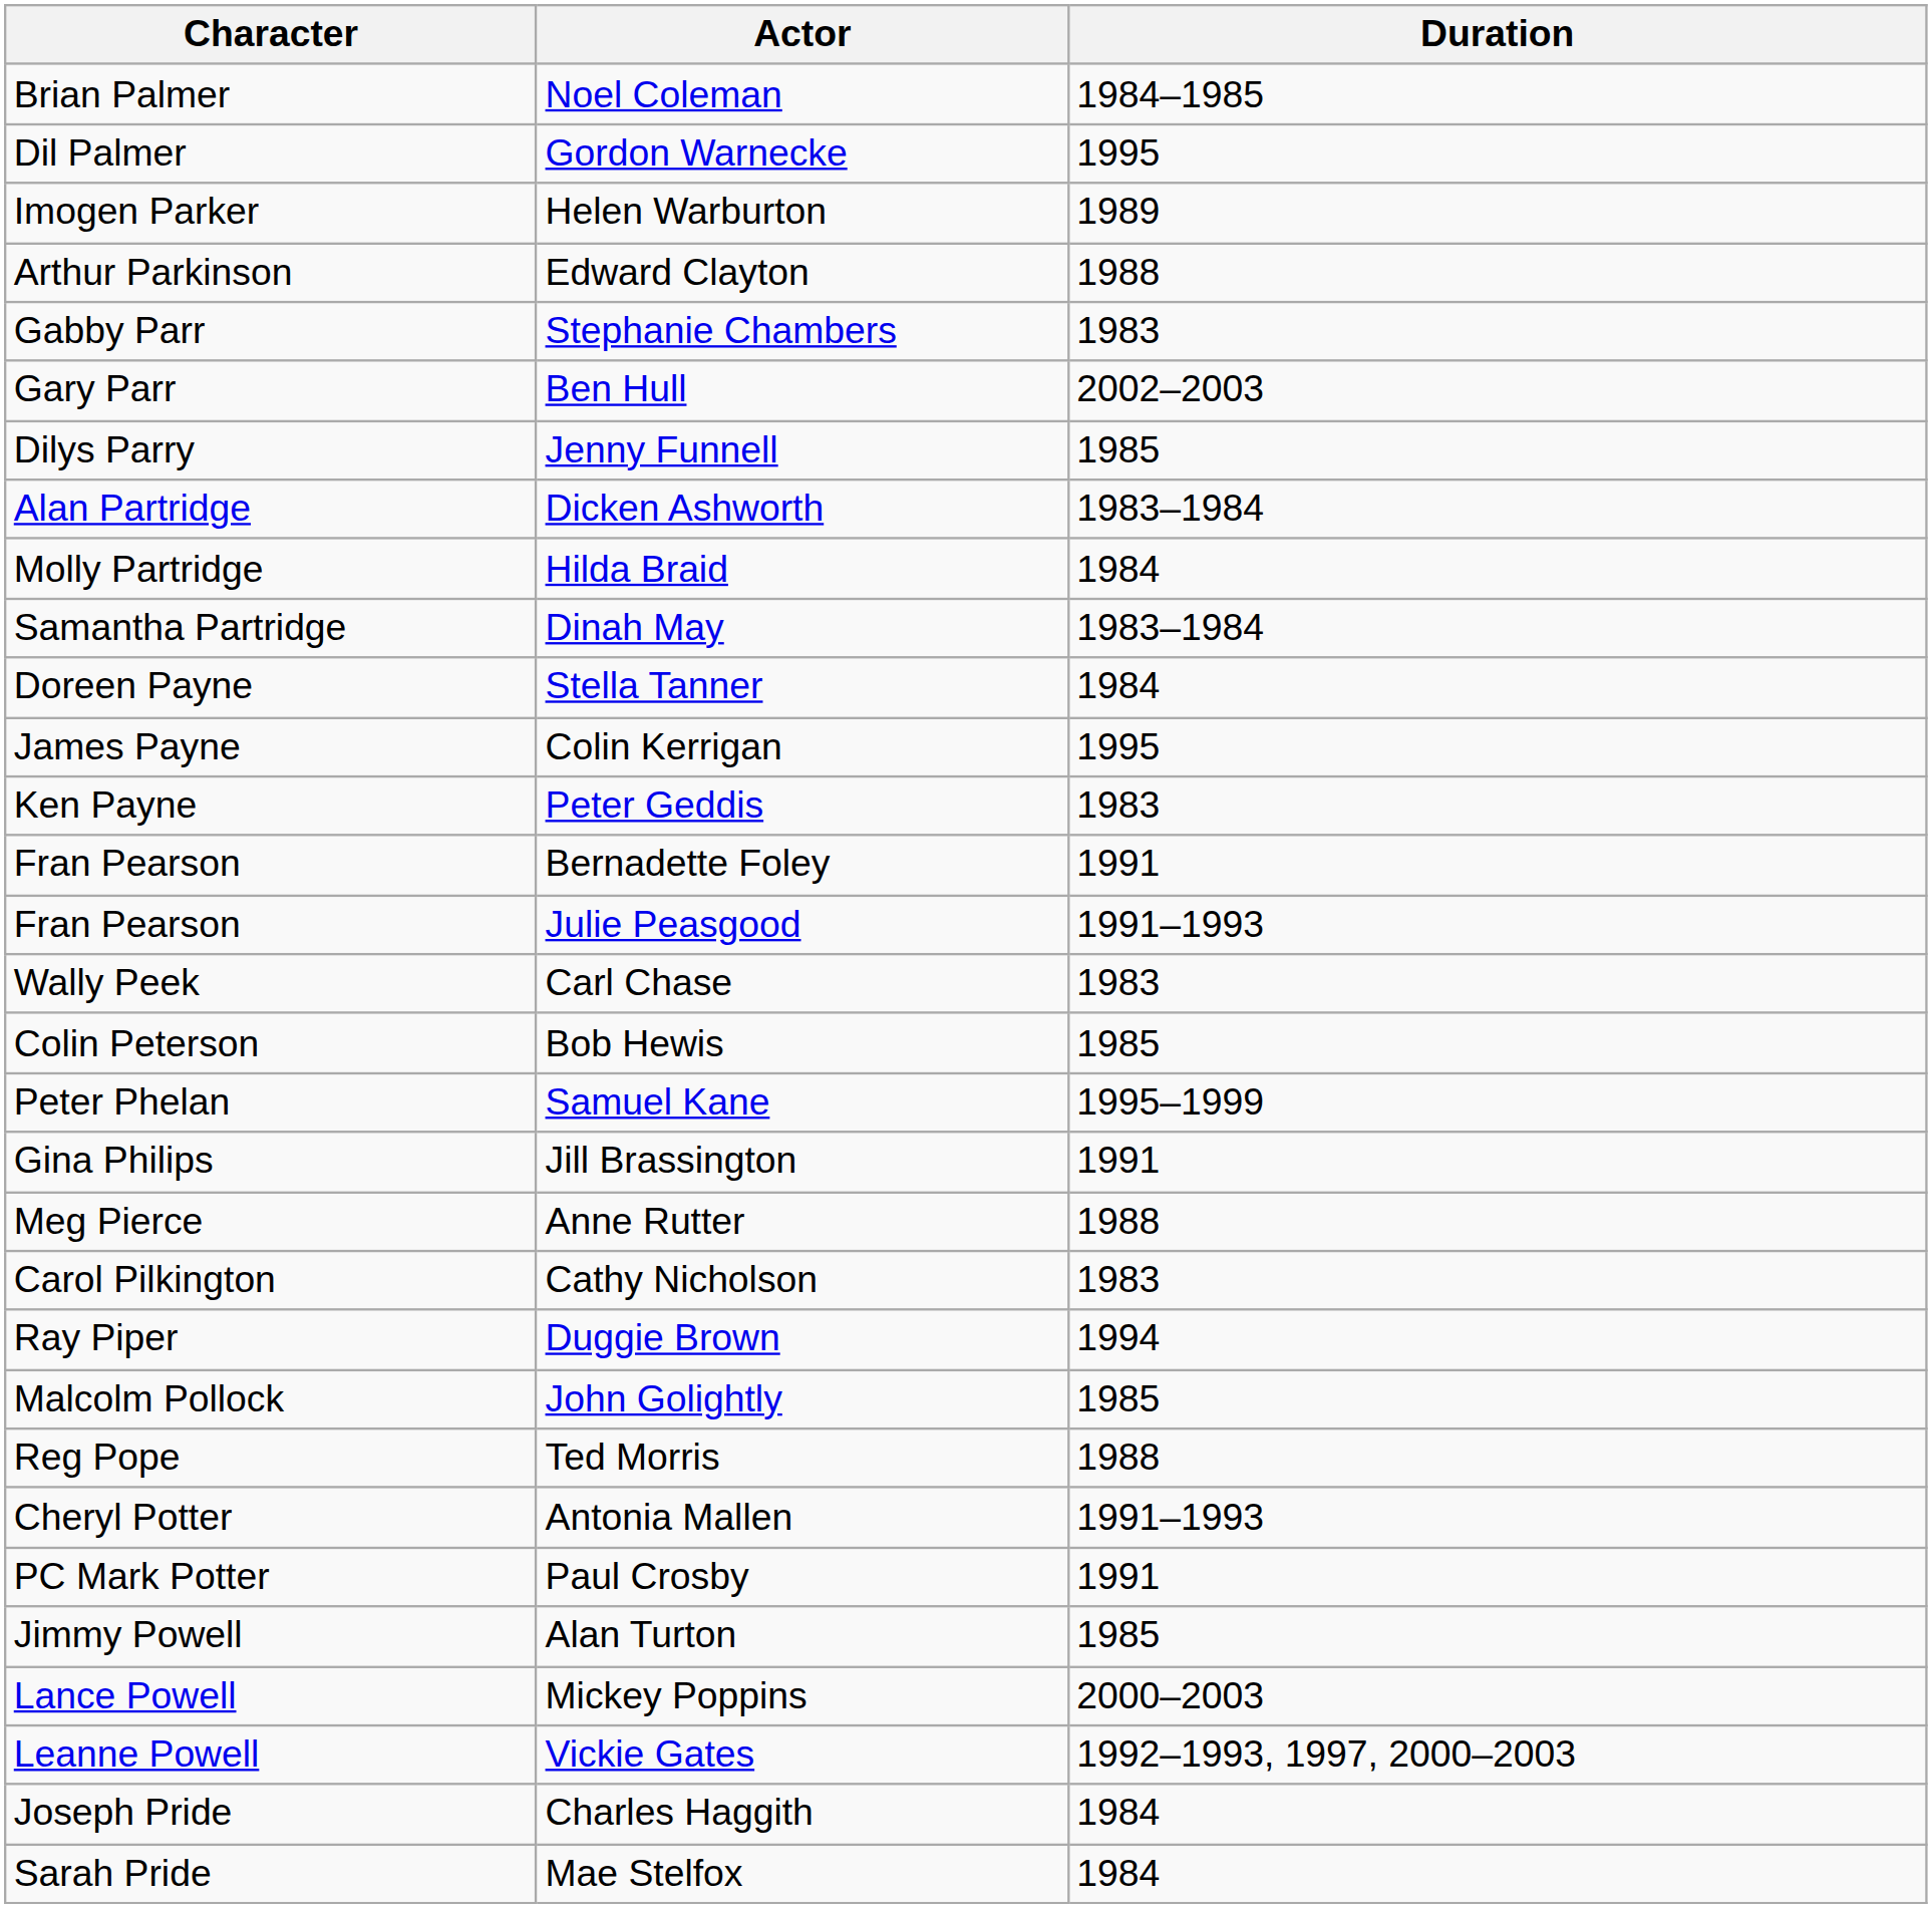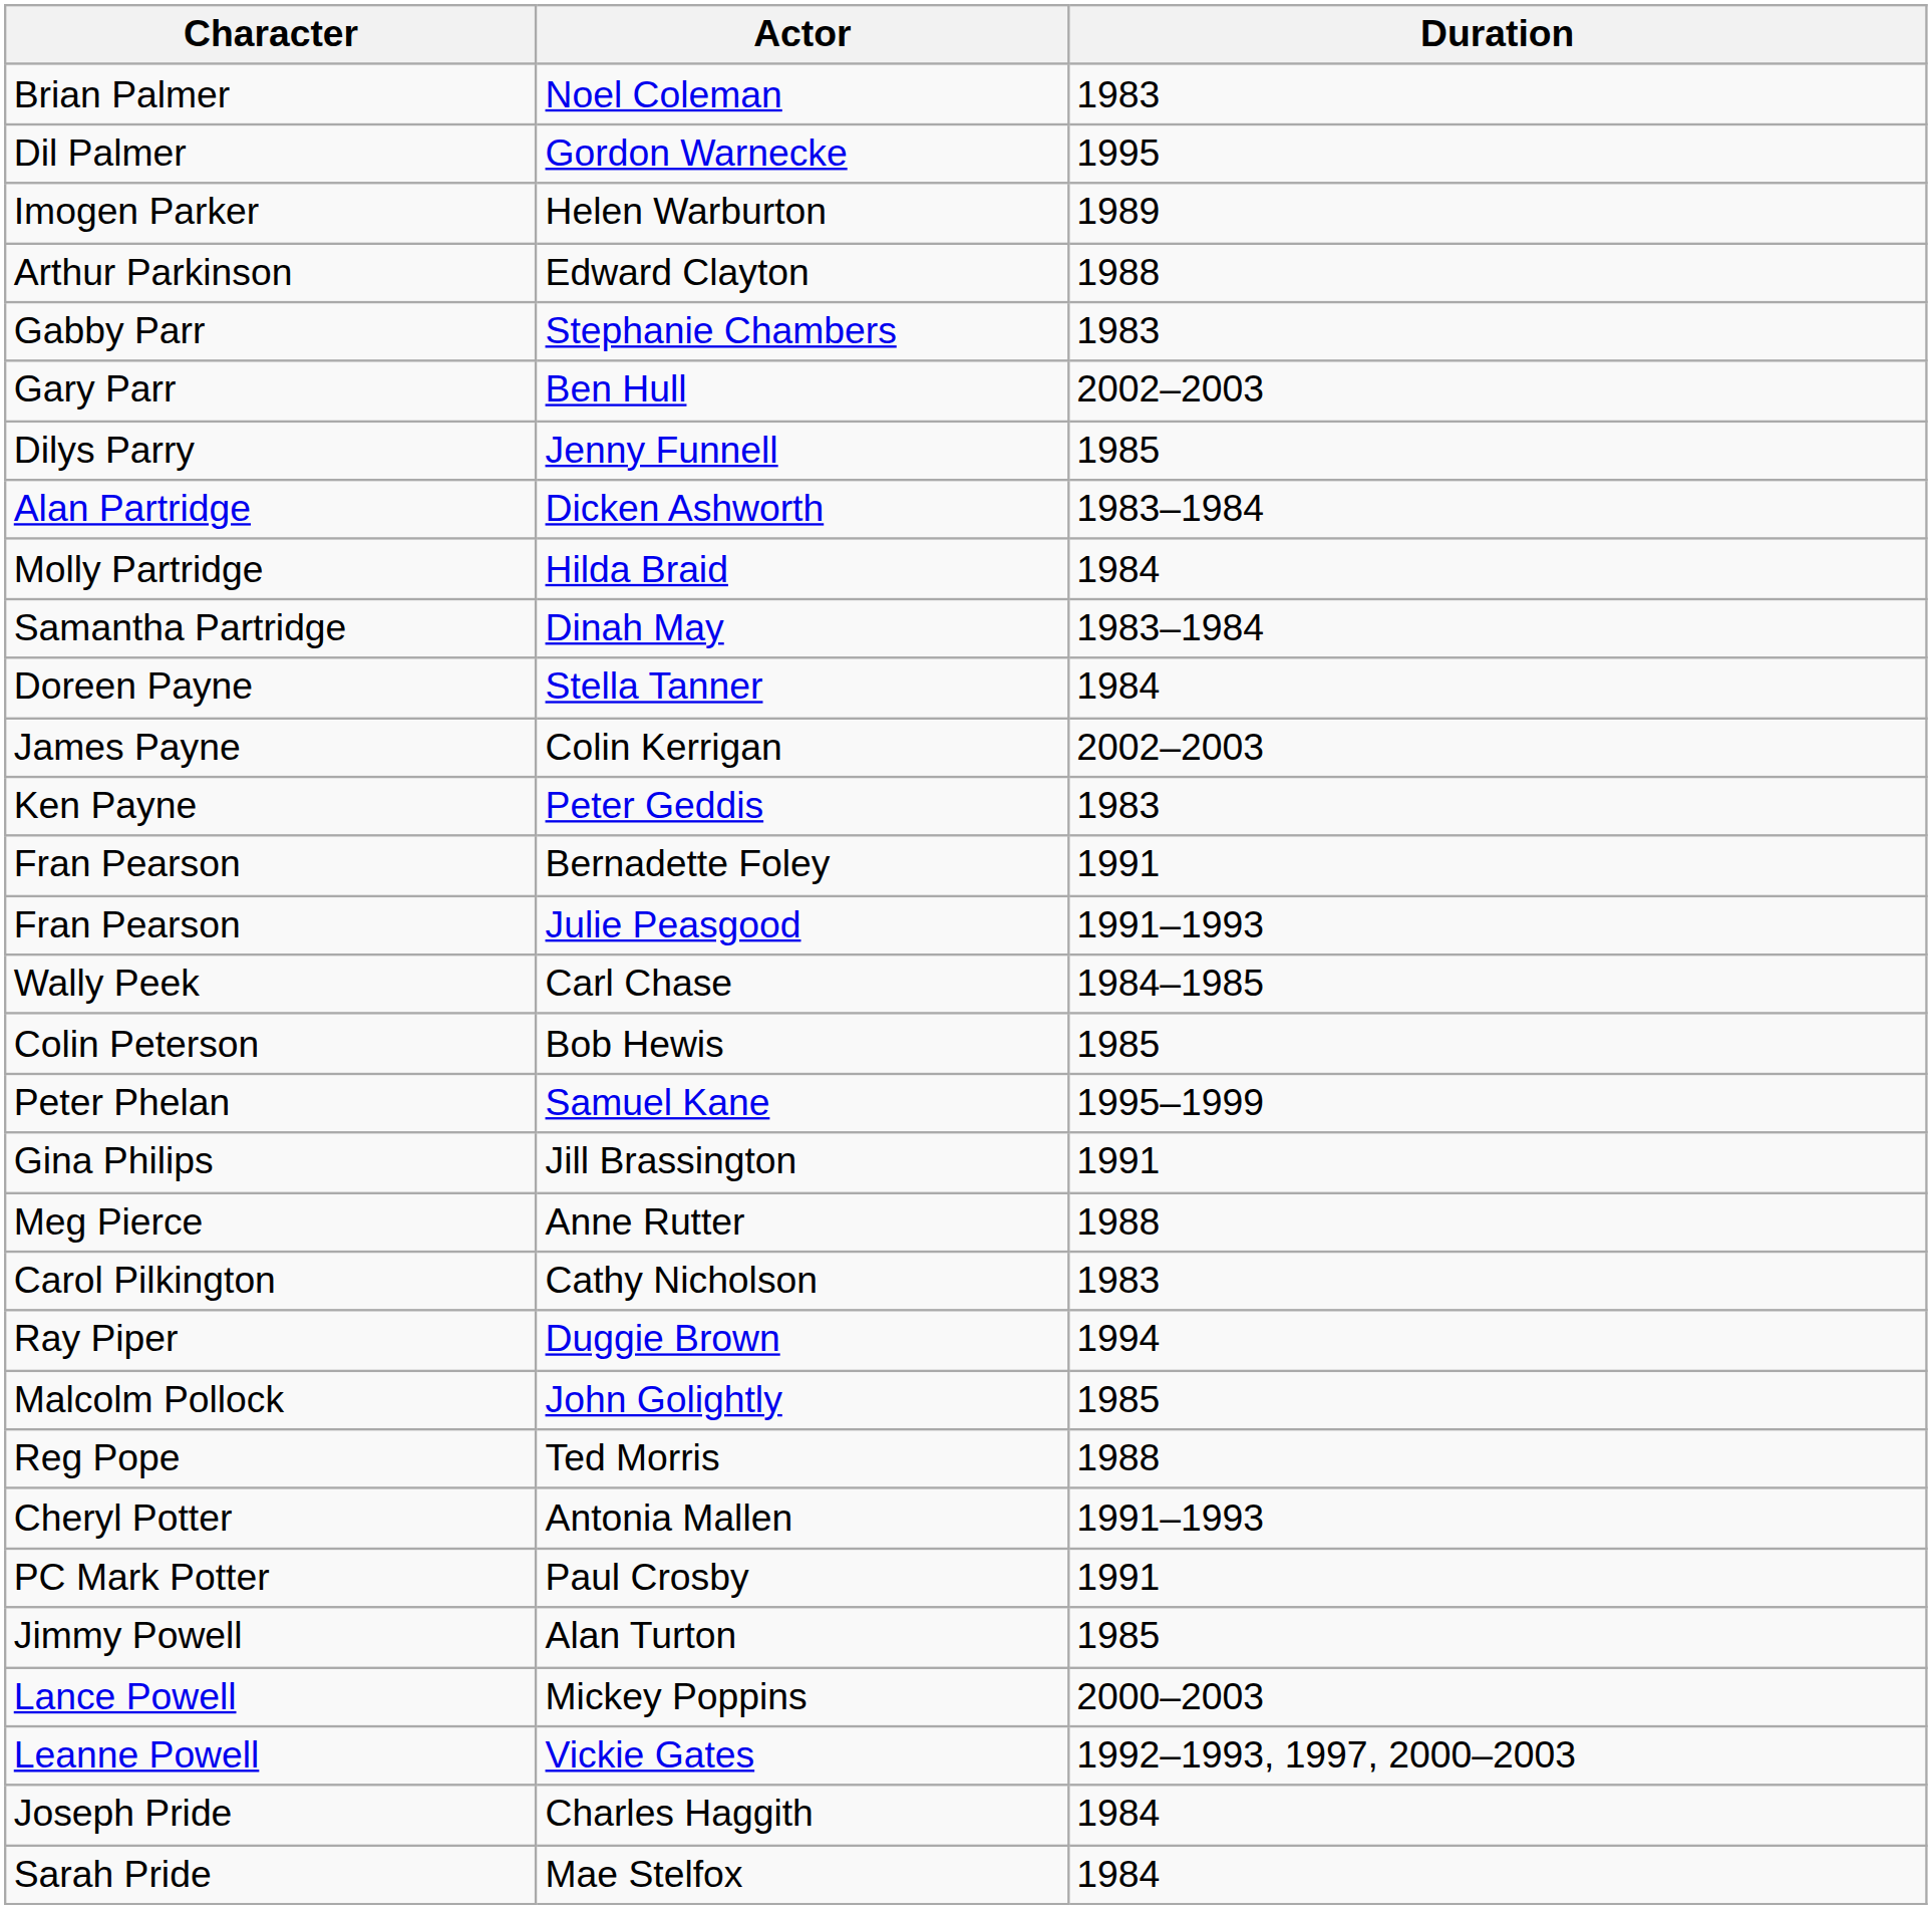Noel Coleman | Duration: 1984–1985 -> 1983
Colin Kerrigan | Duration: 1995 -> 2002–2003
Carl Chase | Duration: 1983 -> 1984–1985
